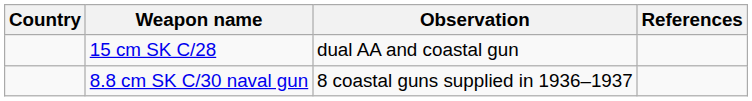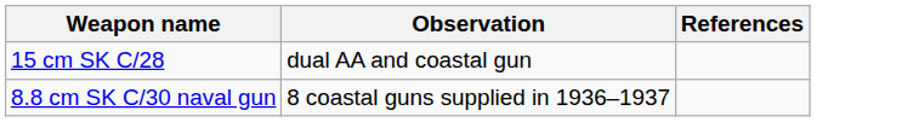- column: Country
